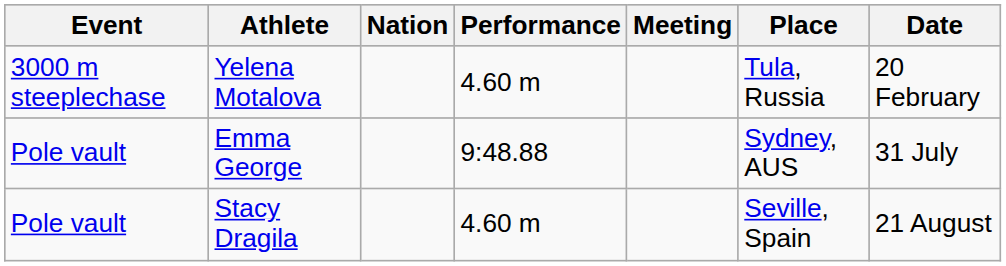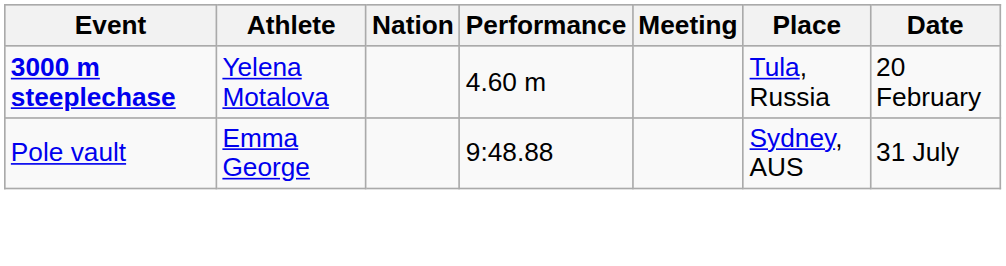Yelena Motalova | Event: normal -> bold
- row: Pole vault | Stacy Dragila | 4.60 m | Seville, Spain | 21 August
